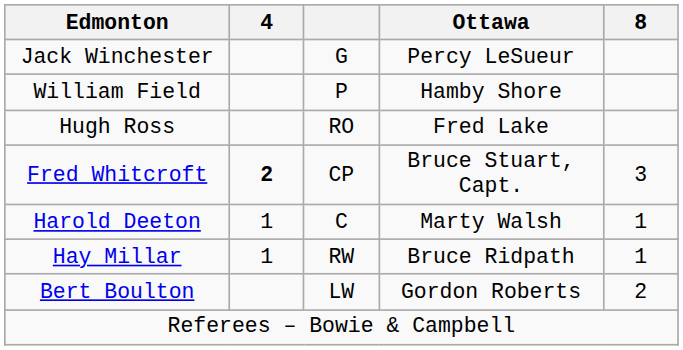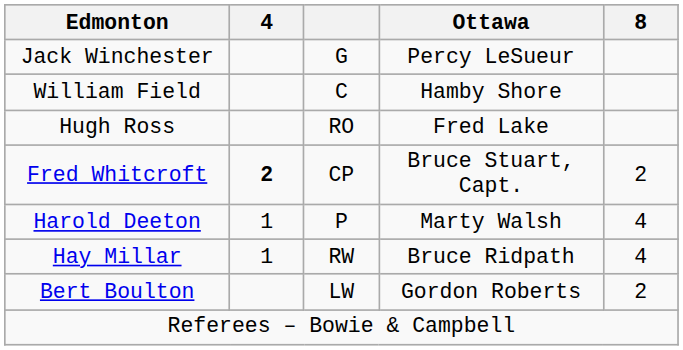William Field | column 3: P -> C
Fred Whitcroft | 8: 3 -> 2
Harold Deeton | column 3: C -> P
Harold Deeton | 8: 1 -> 4
Hay Millar | 8: 1 -> 4
